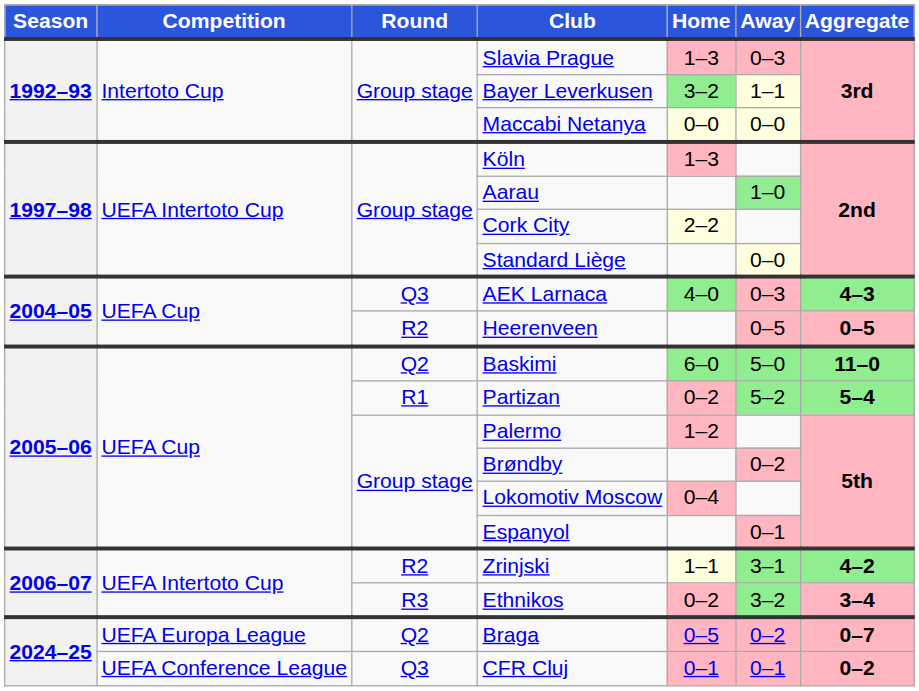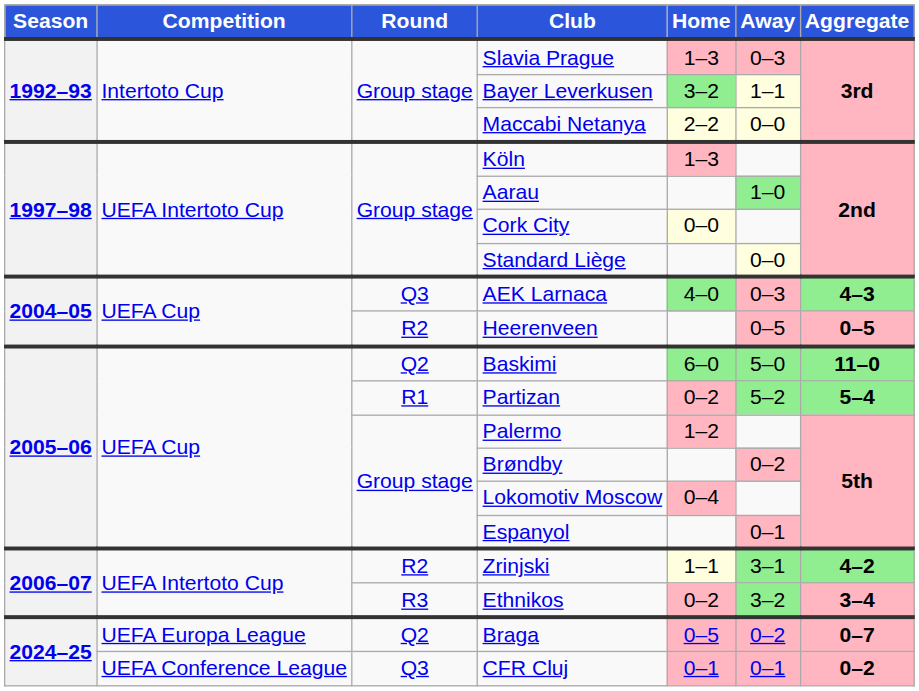Maccabi Netanya | Home: 0–0 -> 2–2
Cork City | Home: 2–2 -> 0–0
